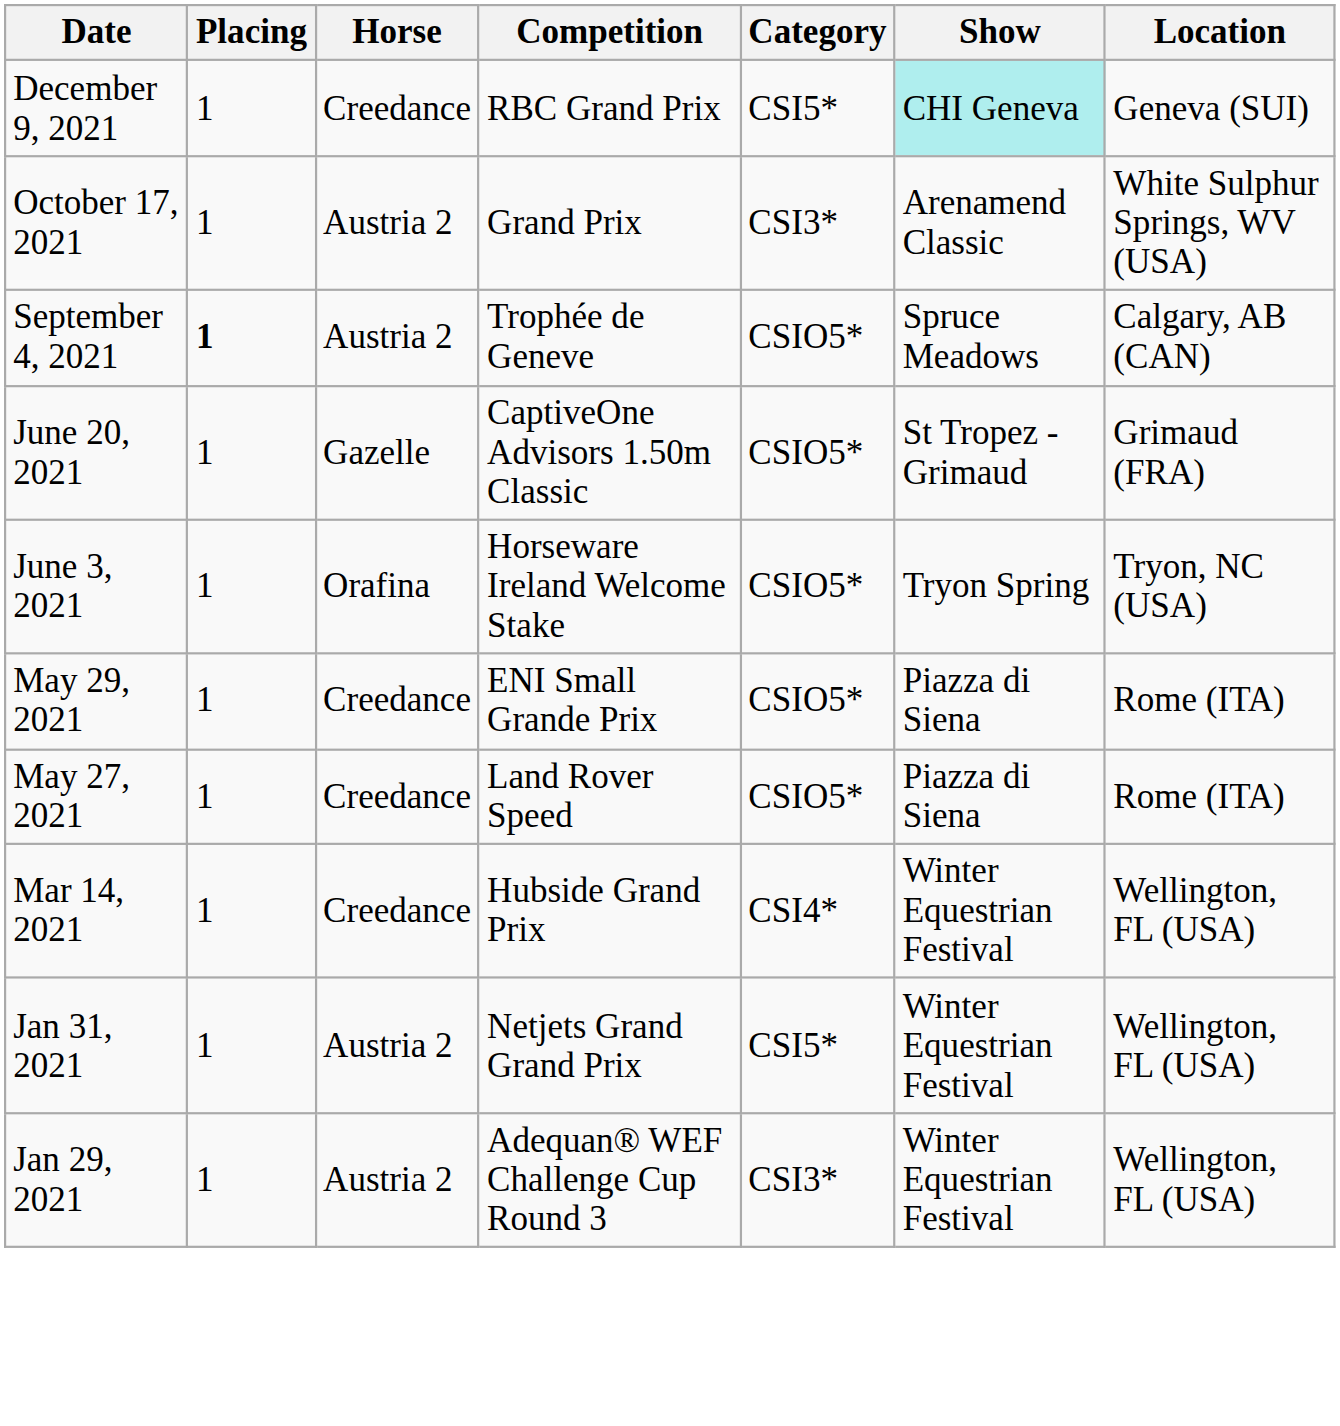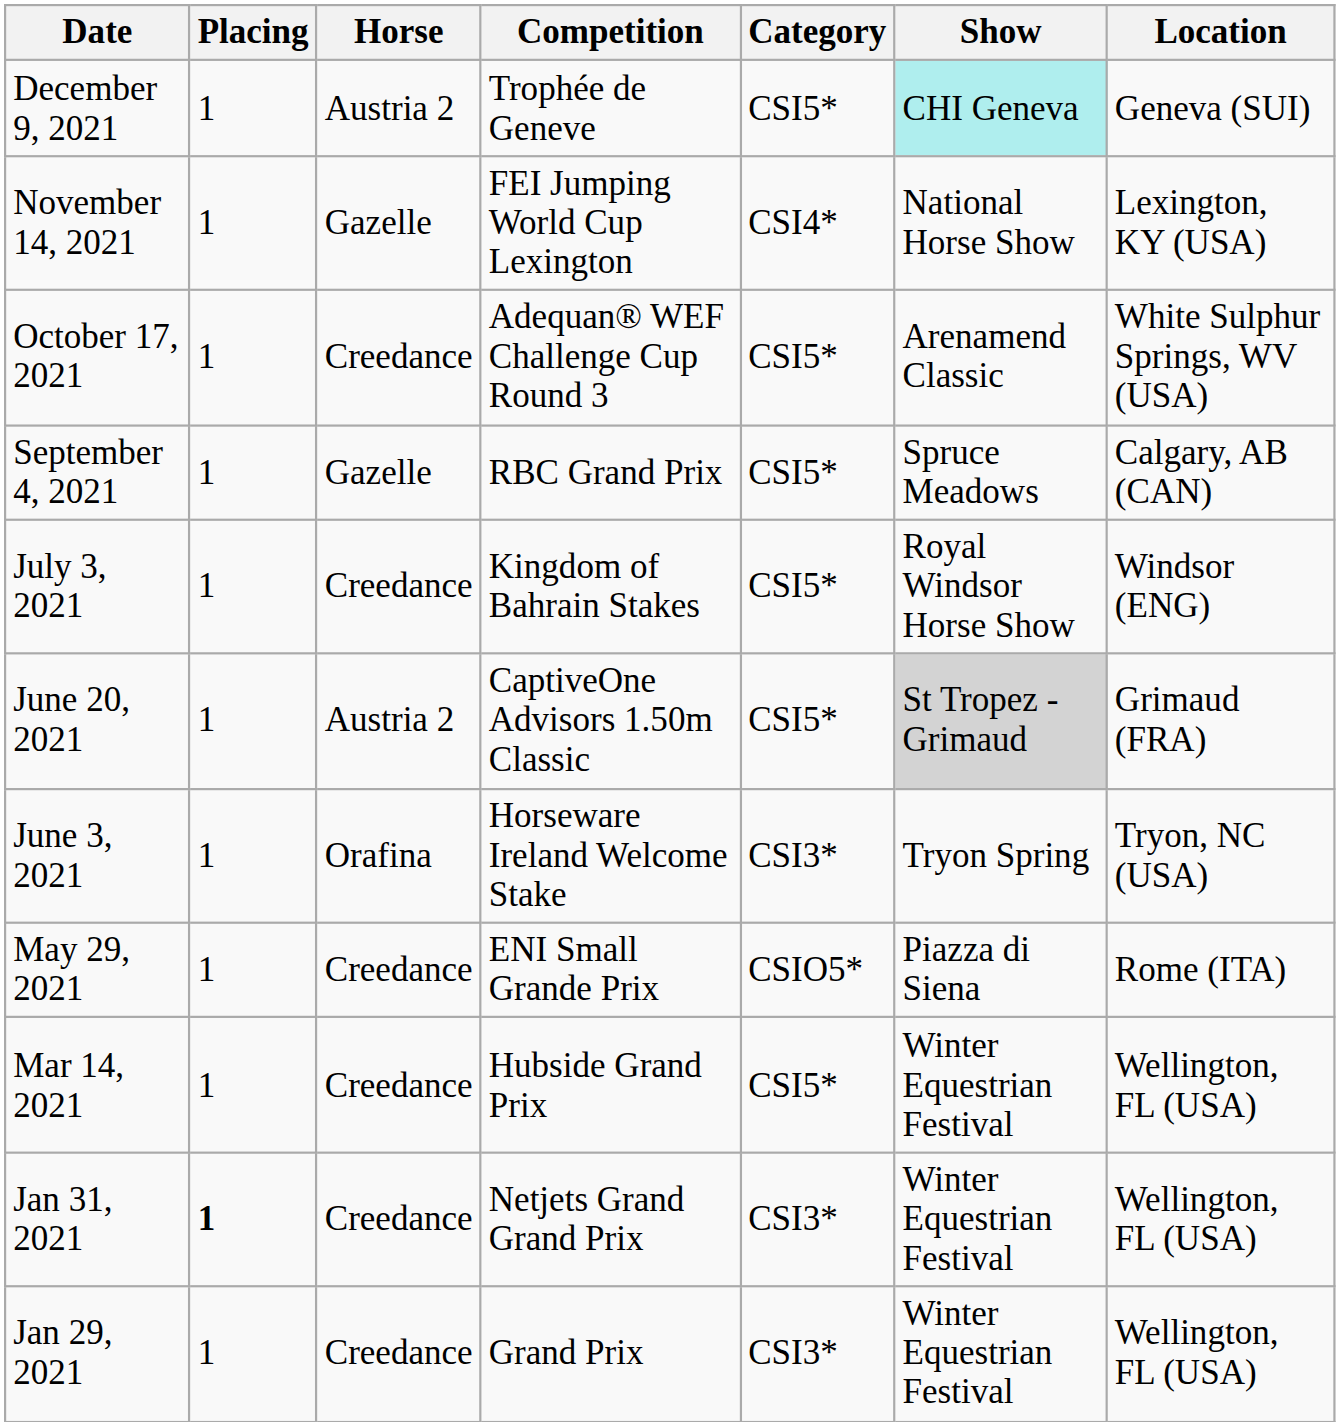December 9, 2021 | Horse: Creedance -> Austria 2
December 9, 2021 | Competition: RBC Grand Prix -> Trophée de Geneve
+ row: November 14, 2021 | 1 | Gazelle | FEI Jumping World Cup Lexington | CSI4* | National Horse Show | Lexington, KY (USA)
October 17, 2021 | Horse: Austria 2 -> Creedance
October 17, 2021 | Competition: Grand Prix -> Adequan® WEF Challenge Cup Round 3
October 17, 2021 | Category: CSI3* -> CSI5*
September 4, 2021 | Placing: bold -> normal
September 4, 2021 | Horse: Austria 2 -> Gazelle
September 4, 2021 | Competition: Trophée de Geneve -> RBC Grand Prix
September 4, 2021 | Category: CSIO5* -> CSI5*
+ row: July 3, 2021 | 1 | Creedance | Kingdom of Bahrain Stakes | CSI5* | Royal Windsor Horse Show | Windsor (ENG)
June 20, 2021 | Horse: Gazelle -> Austria 2
June 20, 2021 | Category: CSIO5* -> CSI5*
June 20, 2021 | Show: no background -> lightgrey background
June 3, 2021 | Category: CSIO5* -> CSI3*
- row: May 27, 2021 | 1 | Creedance | Land Rover Speed | CSIO5* | Piazza di Siena | Rome (ITA)
Mar 14, 2021 | Category: CSI4* -> CSI5*
Jan 31, 2021 | Placing: normal -> bold
Jan 31, 2021 | Horse: Austria 2 -> Creedance
Jan 31, 2021 | Category: CSI5* -> CSI3*
Jan 29, 2021 | Horse: Austria 2 -> Creedance
Jan 29, 2021 | Competition: Adequan® WEF Challenge Cup Round 3 -> Grand Prix
